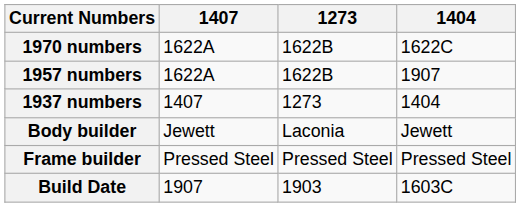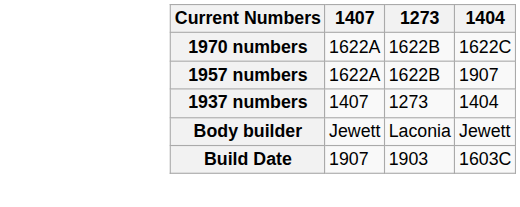- row: Frame builder | Pressed Steel | Pressed Steel | Pressed Steel
